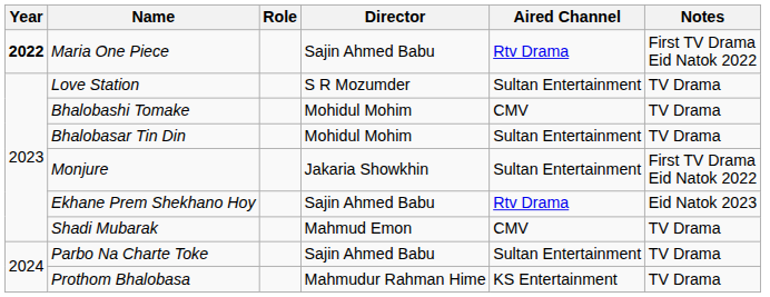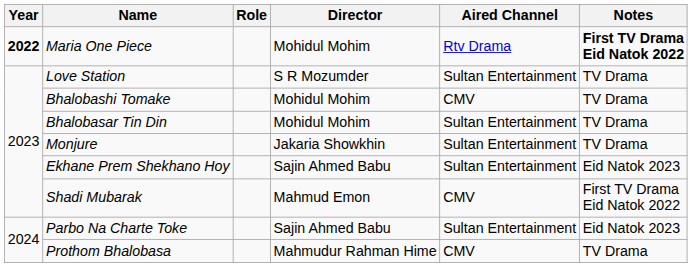Maria One Piece | Director: Sajin Ahmed Babu -> Mohidul Mohim
Maria One Piece | Notes: normal -> bold
Monjure | Notes: First TV Drama Eid Natok 2022 -> TV Drama
Ekhane Prem Shekhano Hoy | Aired Channel: Rtv Drama -> Sultan Entertainment
Shadi Mubarak | Notes: TV Drama -> First TV Drama Eid Natok 2022
Parbo Na Charte Toke | Notes: TV Drama -> Eid Natok 2023
Prothom Bhalobasa | Aired Channel: KS Entertainment -> CMV
